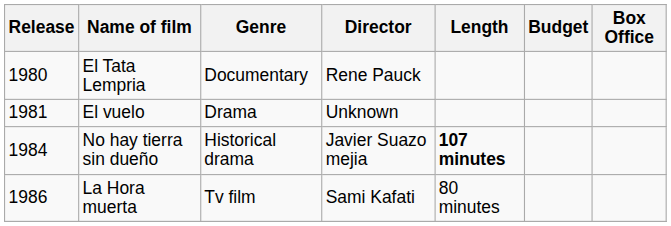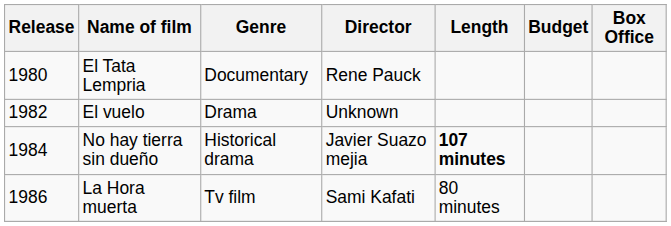El vuelo | Release: 1981 -> 1982
